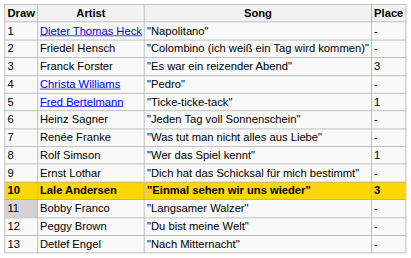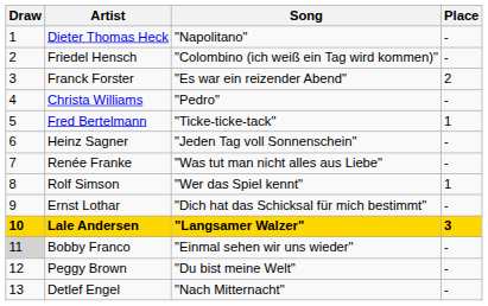Franck Forster | Place: 3 -> 2
Lale Andersen | Song: "Einmal sehen wir uns wieder" -> "Langsamer Walzer"
Bobby Franco | Song: "Langsamer Walzer" -> "Einmal sehen wir uns wieder"
